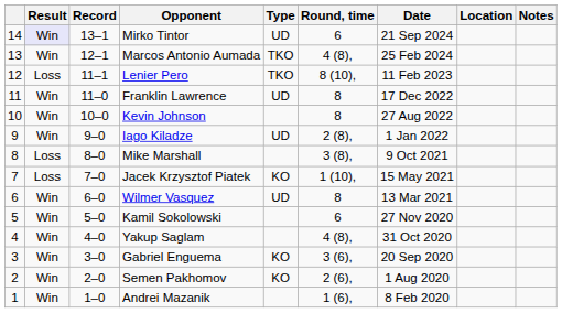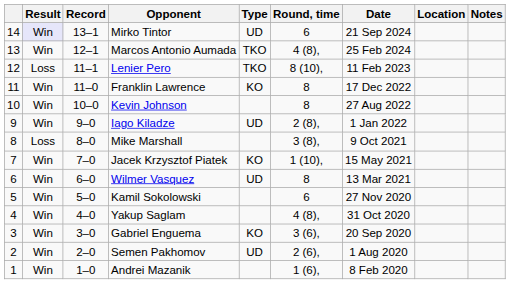Franklin Lawrence | Type: UD -> KO
Jacek Krzysztof Piatek | Result: Loss -> Win
Semen Pakhomov | Type: KO -> UD
